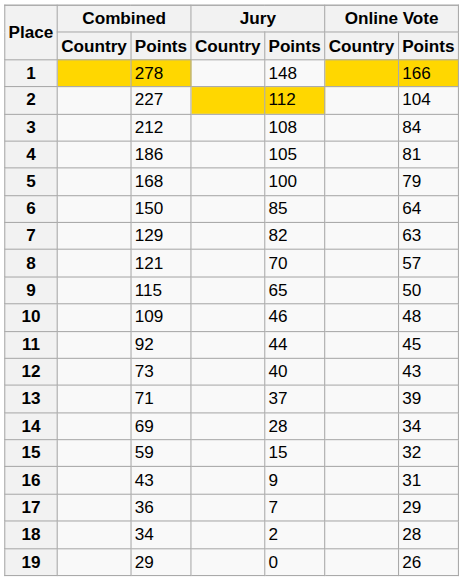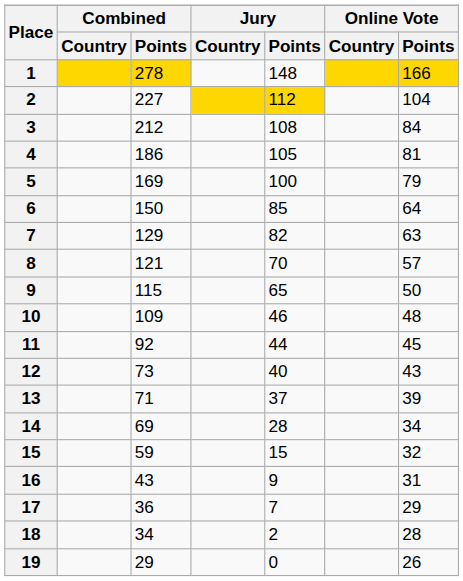5 | Combined / Points: 168 -> 169
